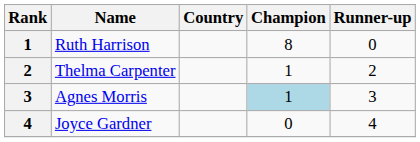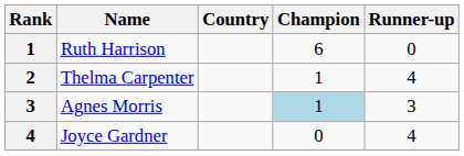Ruth Harrison | Champion: 8 -> 6
Thelma Carpenter | Runner-up: 2 -> 4
